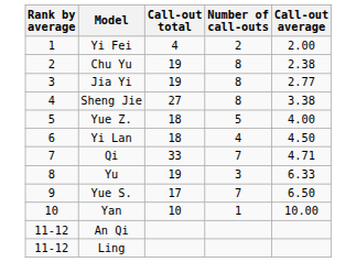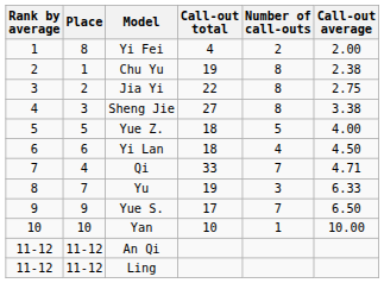+ column: Place | 8 | 1 | 2 | 3 | 5 | 6 | 4 | 7 | 9 | 10 | 11-12 | 11-12
Jia Yi | Call-out total: 19 -> 22
Jia Yi | Call-out average: 2.77 -> 2.75
